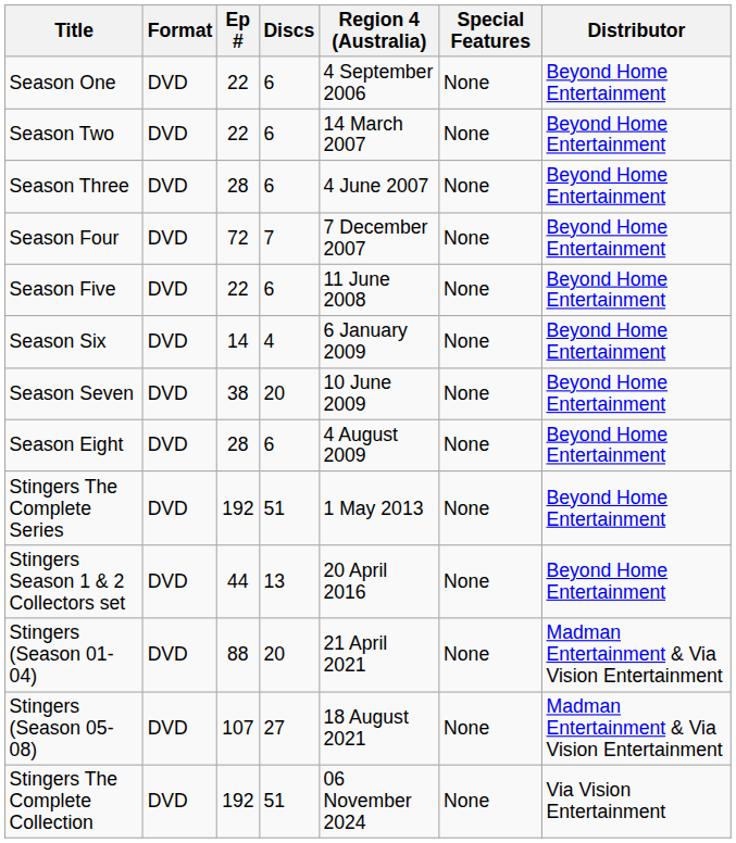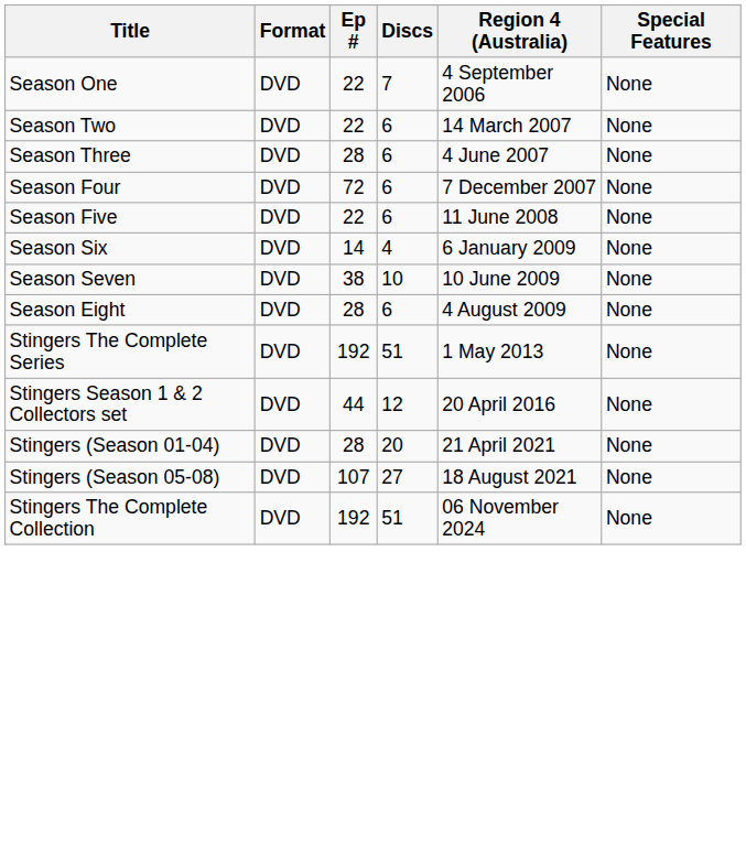- column: Distributor | Beyond Home Entertainment | Beyond Home Entertainment | Beyond Home Entertainment | Beyond Home Entertainment | Beyond Home Entertainment | Beyond Home Entertainment | Beyond Home Entertainment | Beyond Home Entertainment | Beyond Home Entertainment | Beyond Home Entertainment | Madman Entertainment & Via Vision Entertainment | Madman Entertainment & Via Vision Entertainment | Via Vision Entertainment
Season One | Discs: 6 -> 7
Season Four | Discs: 7 -> 6
Season Seven | Discs: 20 -> 10
Stingers Season 1 & 2 Collectors set | Discs: 13 -> 12
Stingers (Season 01-04) | Ep #: 88 -> 28
